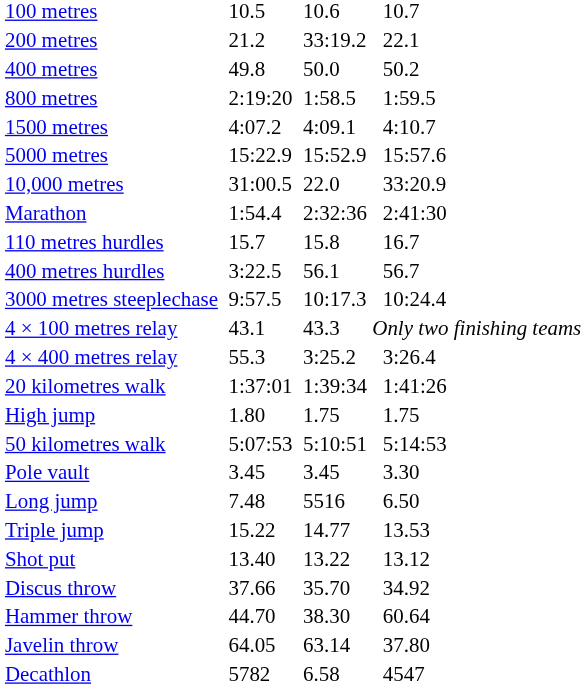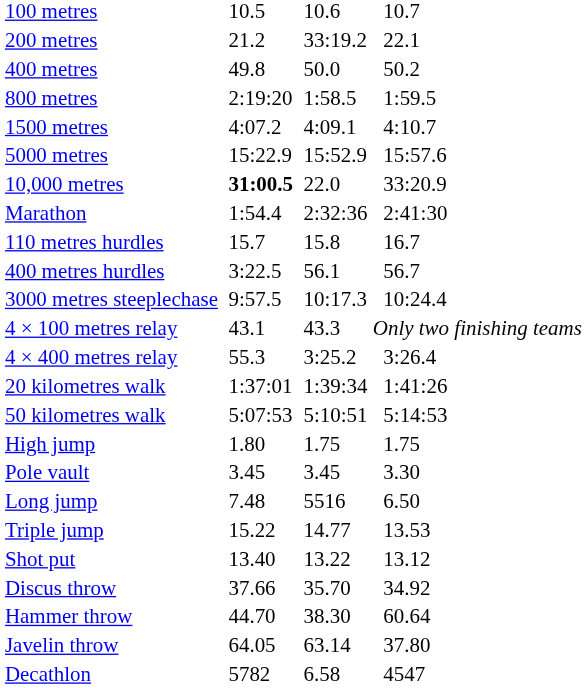10,000 metres | column 3: normal -> bold
rows swapped: 50 kilometres walk <-> High jump
